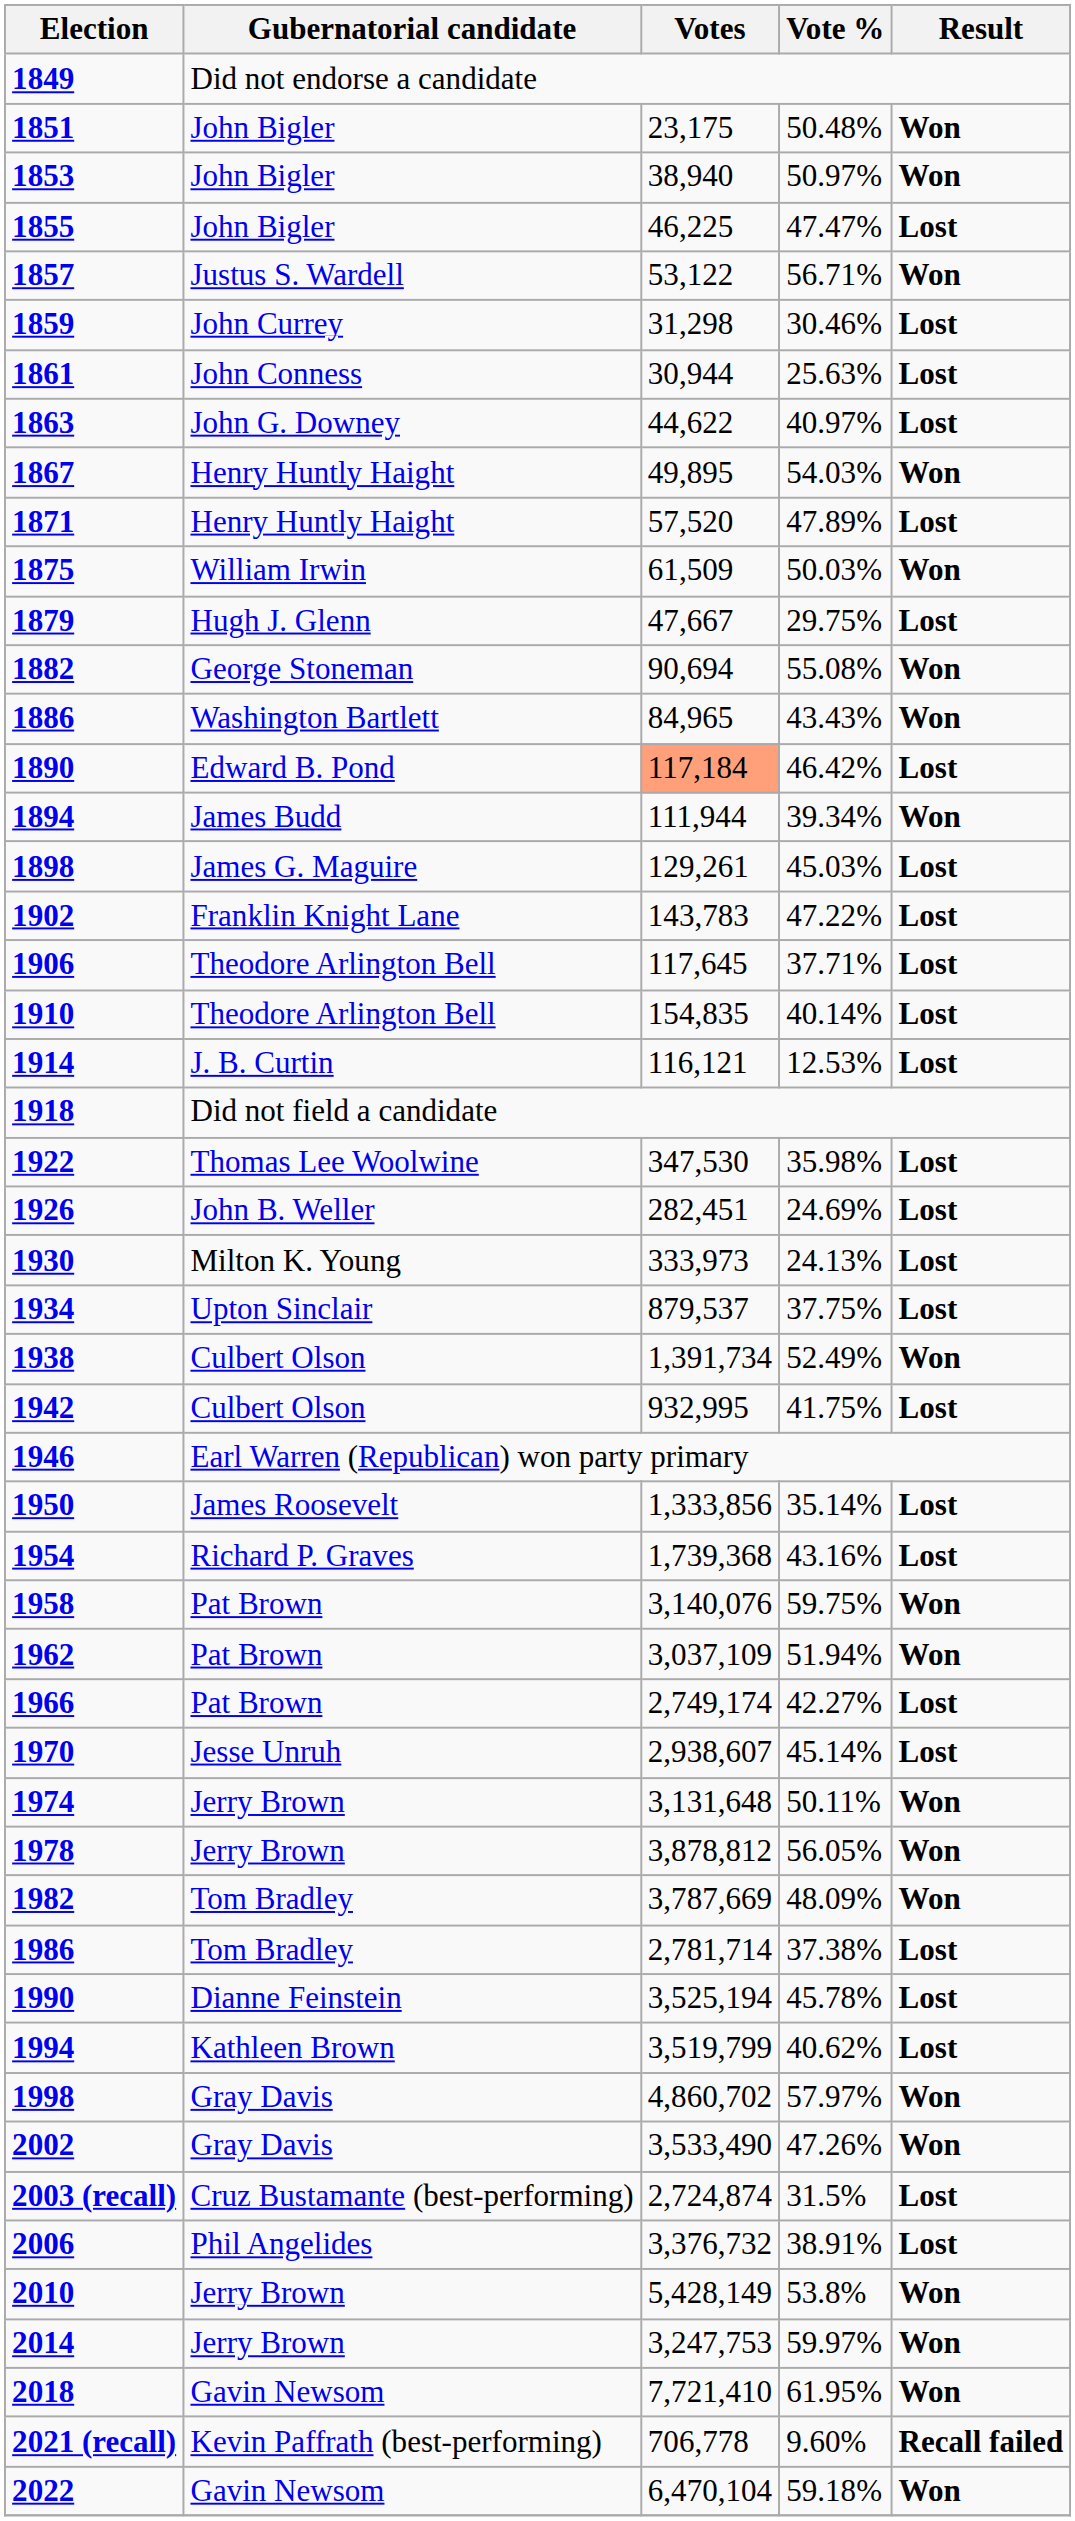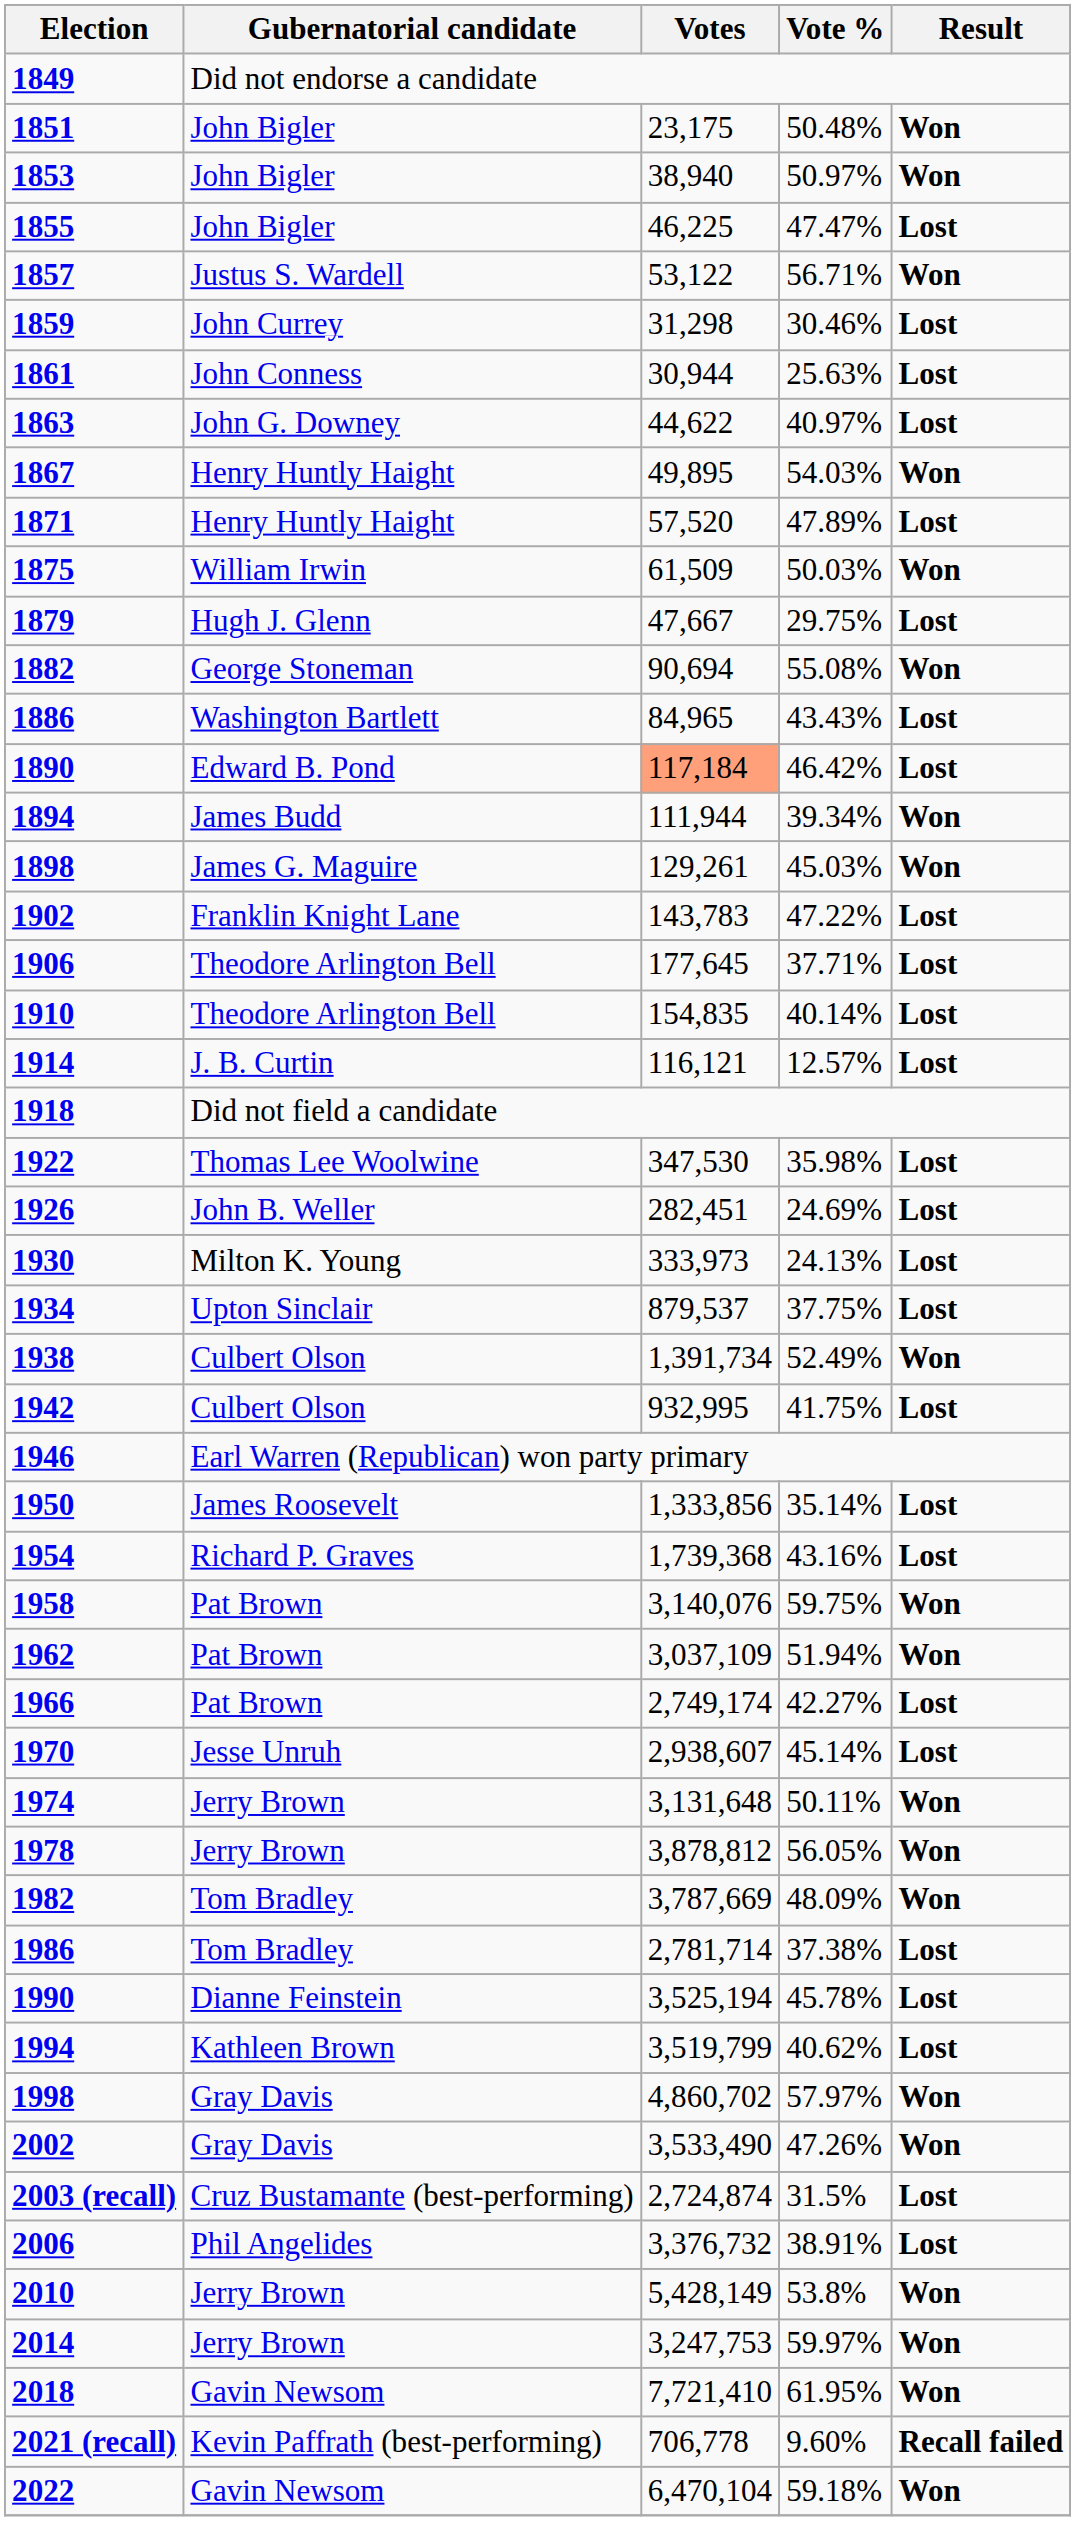1886 | Result: Won -> Lost
1898 | Result: Lost -> Won
1906 | Votes: 117,645 -> 177,645
1914 | Vote %: 12.53% -> 12.57%
